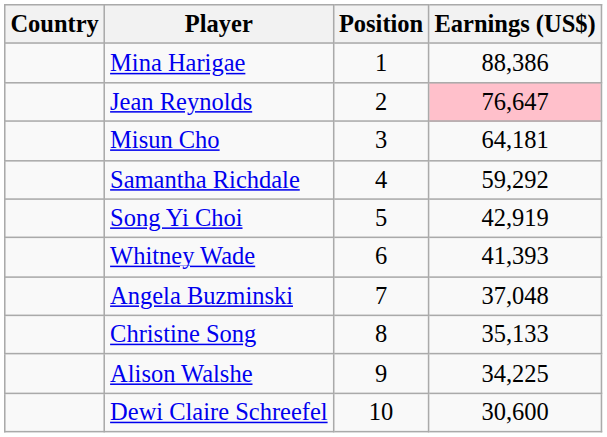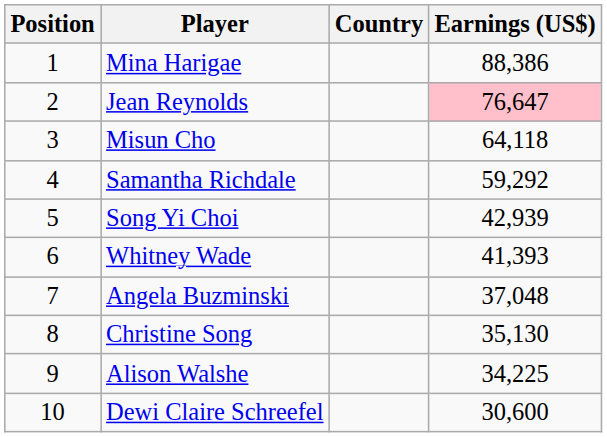columns swapped: Position <-> Country
Misun Cho | Earnings (US$): 64,181 -> 64,118
Song Yi Choi | Earnings (US$): 42,919 -> 42,939
Christine Song | Earnings (US$): 35,133 -> 35,130
